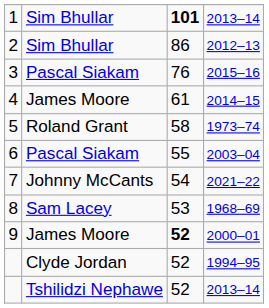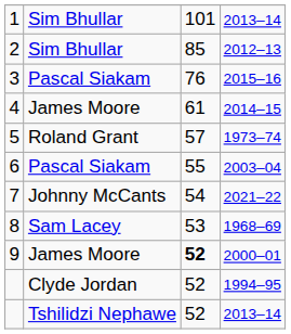1 | column 3: bold -> normal
2 | column 3: 86 -> 85
5 | column 3: 58 -> 57
